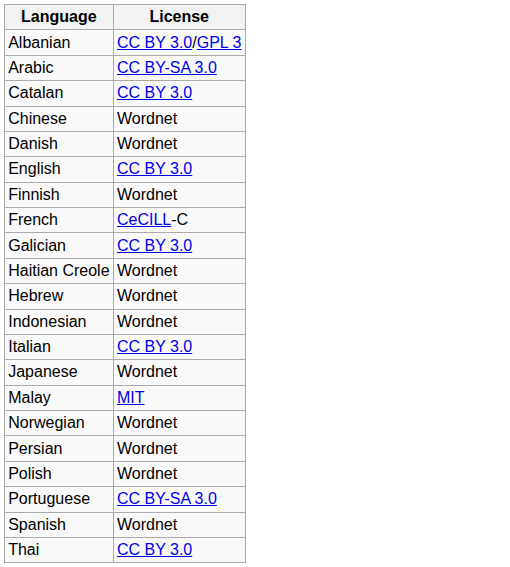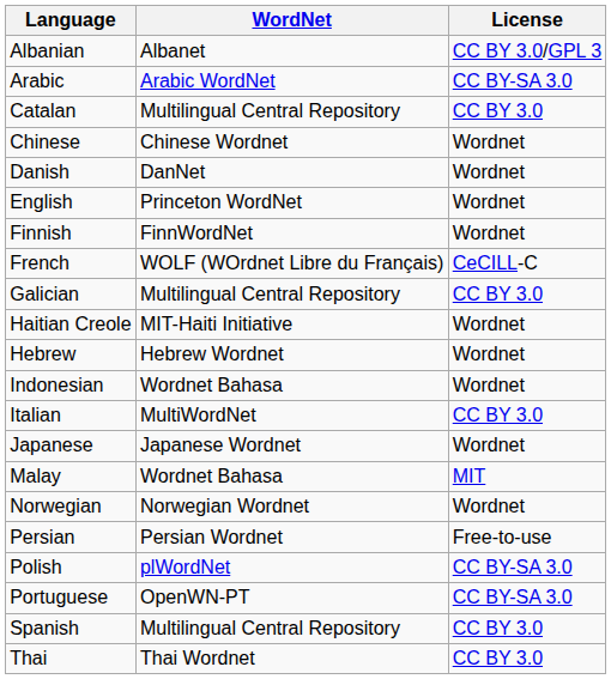+ column: WordNet | Albanet | Arabic WordNet | Multilingual Central Repository | Chinese Wordnet | DanNet | Princeton WordNet | FinnWordNet | WOLF (WOrdnet Libre du Français) | Multilingual Central Repository | MIT-Haiti Initiative | Hebrew Wordnet | Wordnet Bahasa | MultiWordNet | Japanese Wordnet | Wordnet Bahasa | Norwegian Wordnet | Persian Wordnet | plWordNet | OpenWN-PT | Multilingual Central Repository | Thai Wordnet
English | License: CC BY 3.0 -> Wordnet
Persian | License: Wordnet -> Free-to-use
Polish | License: Wordnet -> CC BY-SA 3.0
Spanish | License: Wordnet -> CC BY 3.0
